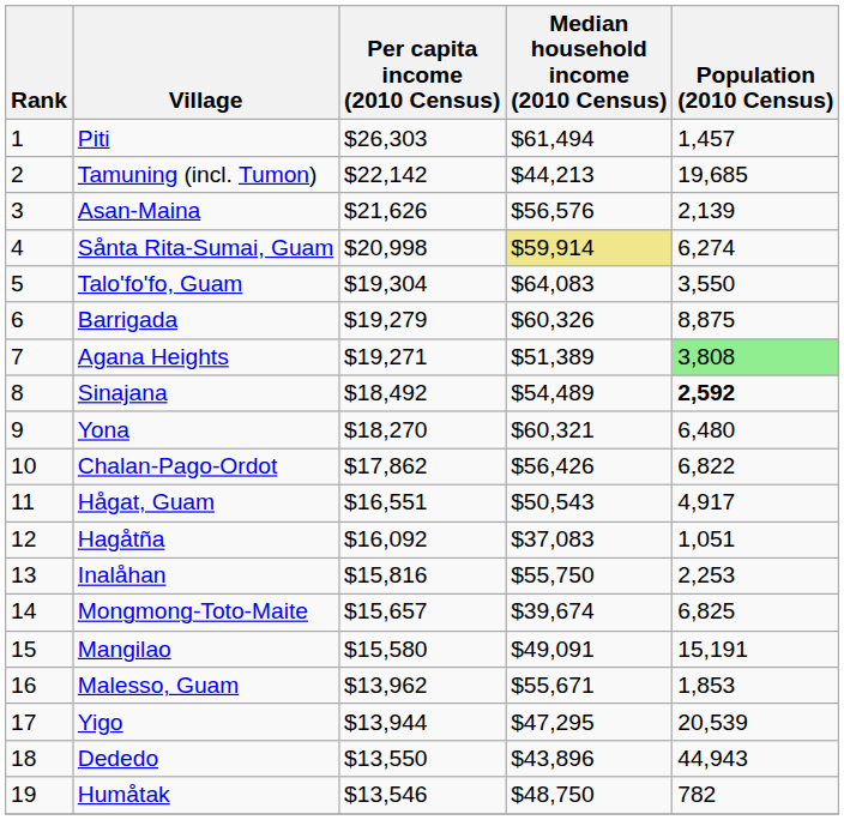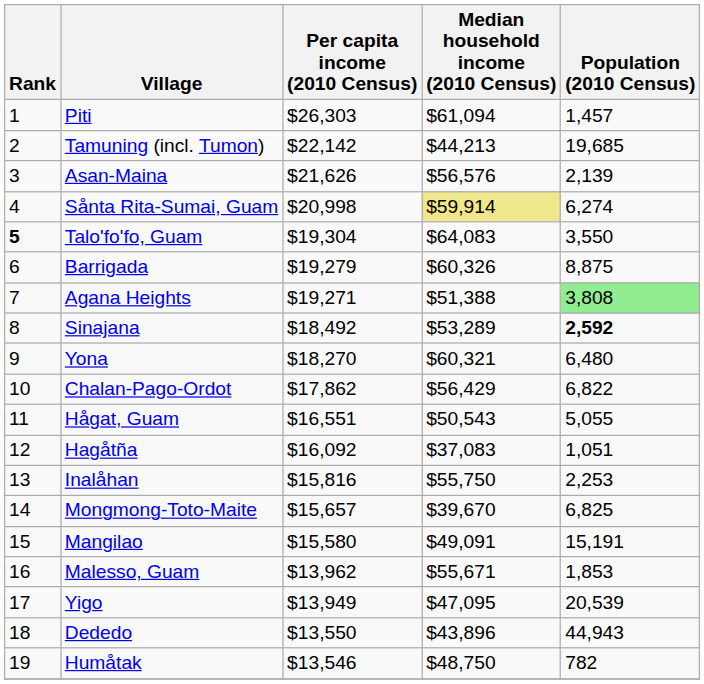Piti | Median household income (2010 Census): $61,494 -> $61,094
Talo'fo'fo, Guam | Rank: normal -> bold
Agana Heights | Median household income (2010 Census): $51,389 -> $51,388
Sinajana | Median household income (2010 Census): $54,489 -> $53,289
Chalan-Pago-Ordot | Median household income (2010 Census): $56,426 -> $56,429
Hågat, Guam | Population (2010 Census): 4,917 -> 5,055
Mongmong-Toto-Maite | Median household income (2010 Census): $39,674 -> $39,670
Yigo | Per capita income (2010 Census): $13,944 -> $13,949
Yigo | Median household income (2010 Census): $47,295 -> $47,095
